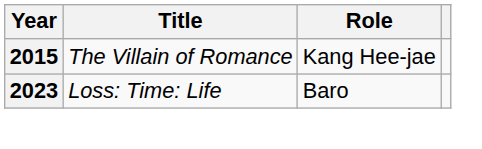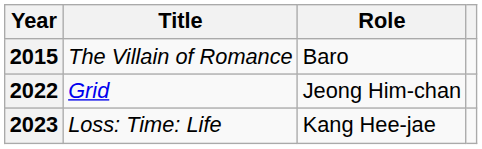2015 | Role: Kang Hee-jae -> Baro
+ row: 2022 | Grid | Jeong Him-chan
2023 | Role: Baro -> Kang Hee-jae
